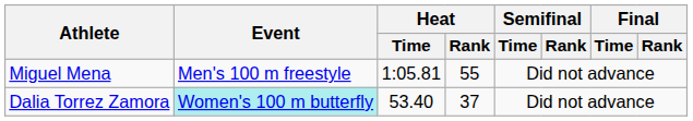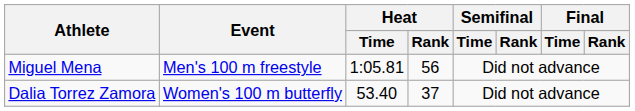Miguel Mena | Heat / Rank: 55 -> 56
Dalia Torrez Zamora | Event: paleturquoise background -> no background
